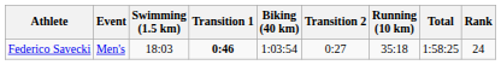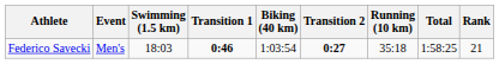Federico Savecki | Transition 2: normal -> bold
Federico Savecki | Rank: 24 -> 21
